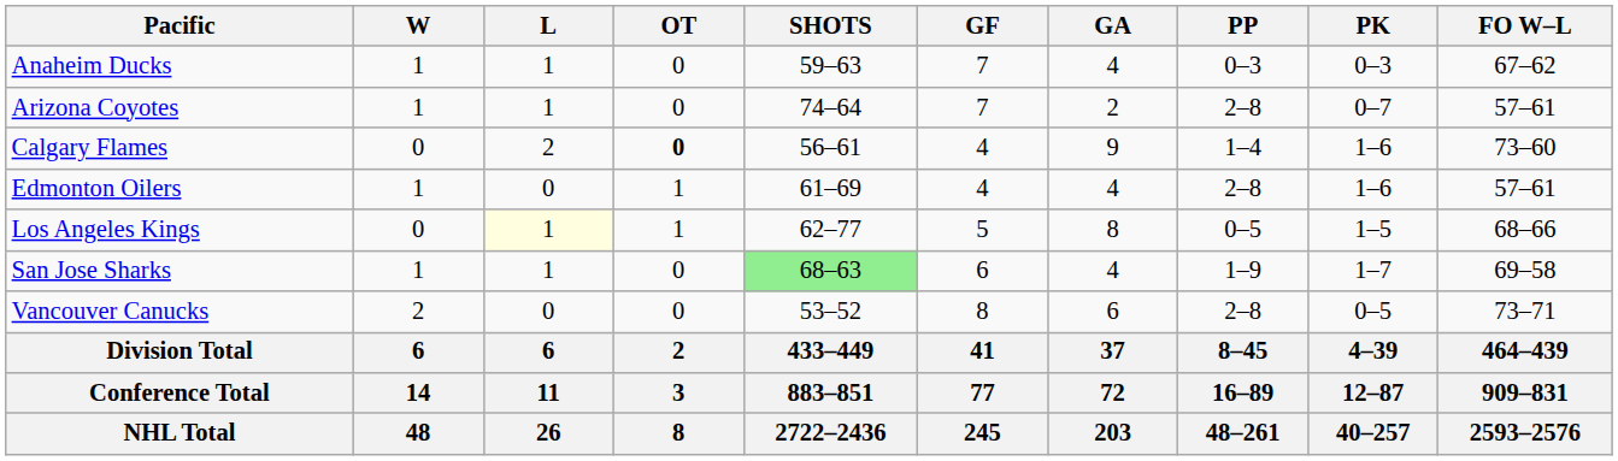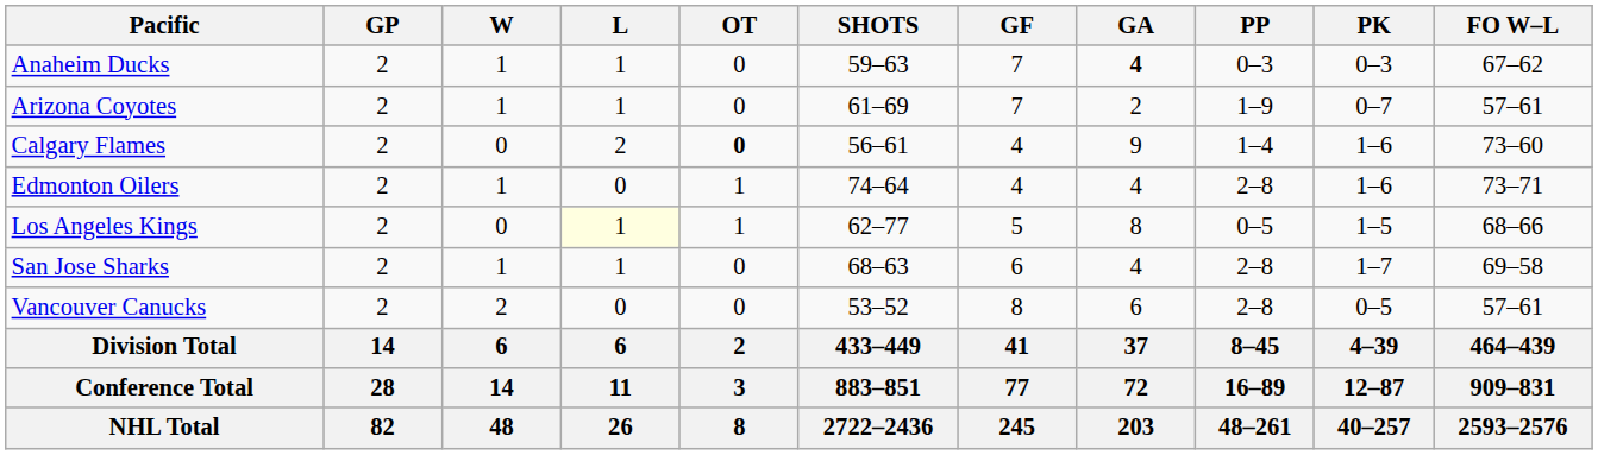+ column: GP | 2 | 2 | 2 | 2 | 2 | 2 | 2 | 14 | 28 | 82
Anaheim Ducks | GA: normal -> bold
Arizona Coyotes | SHOTS: 74–64 -> 61–69
Arizona Coyotes | PP: 2–8 -> 1–9
Edmonton Oilers | SHOTS: 61–69 -> 74–64
Edmonton Oilers | FO W–L: 57–61 -> 73–71
San Jose Sharks | SHOTS: lightgreen background -> no background
San Jose Sharks | PP: 1–9 -> 2–8
Vancouver Canucks | FO W–L: 73–71 -> 57–61
